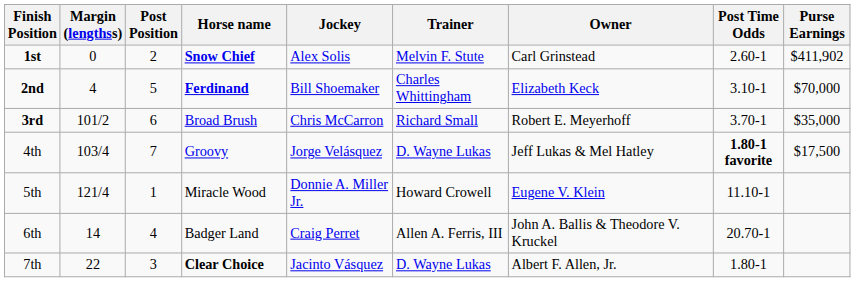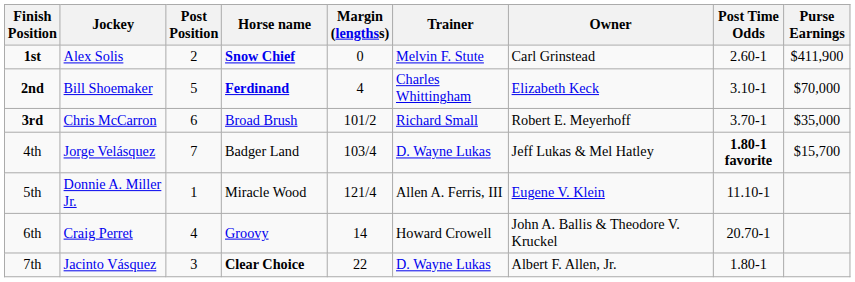columns swapped: Margin (lengthss) <-> Jockey
1st | Purse Earnings: $411,902 -> $411,900
4th | Horse name: Groovy -> Badger Land
4th | Purse Earnings: $17,500 -> $15,700
5th | Trainer: Howard Crowell -> Allen A. Ferris, III
6th | Horse name: Badger Land -> Groovy
6th | Trainer: Allen A. Ferris, III -> Howard Crowell
